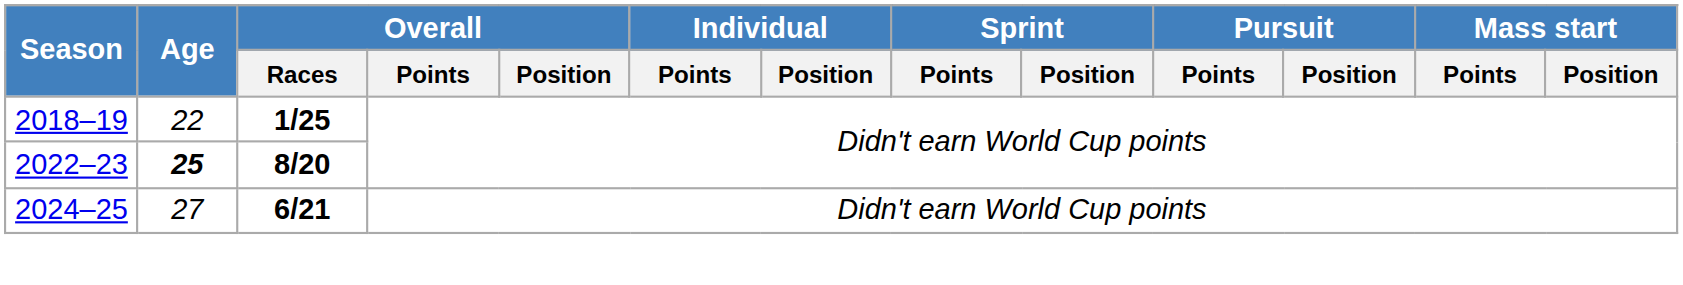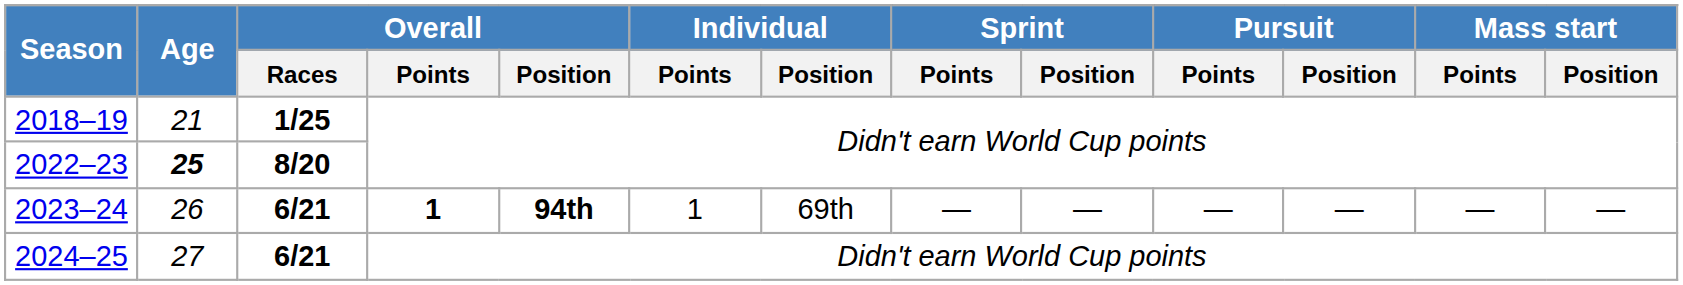2018–19 | Age: 22 -> 21
+ row: 2023–24 | 26 | 6/21 | 1 | 94th | 1 | 69th | — | — | — | — | — | —
